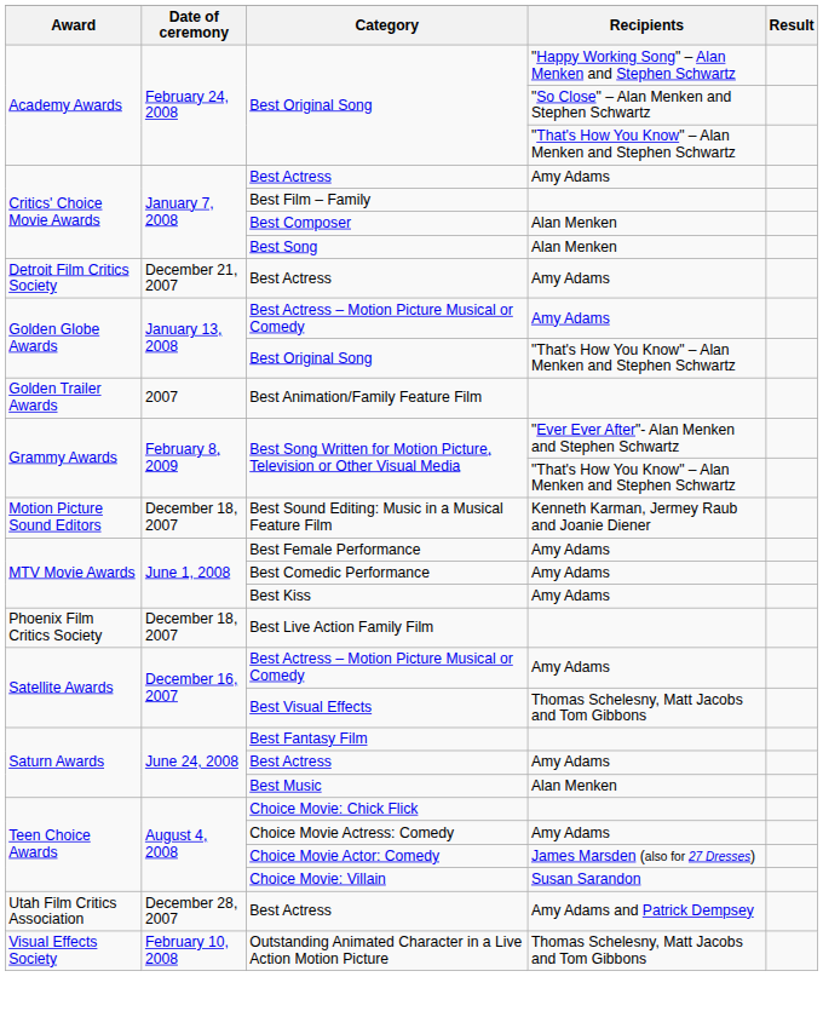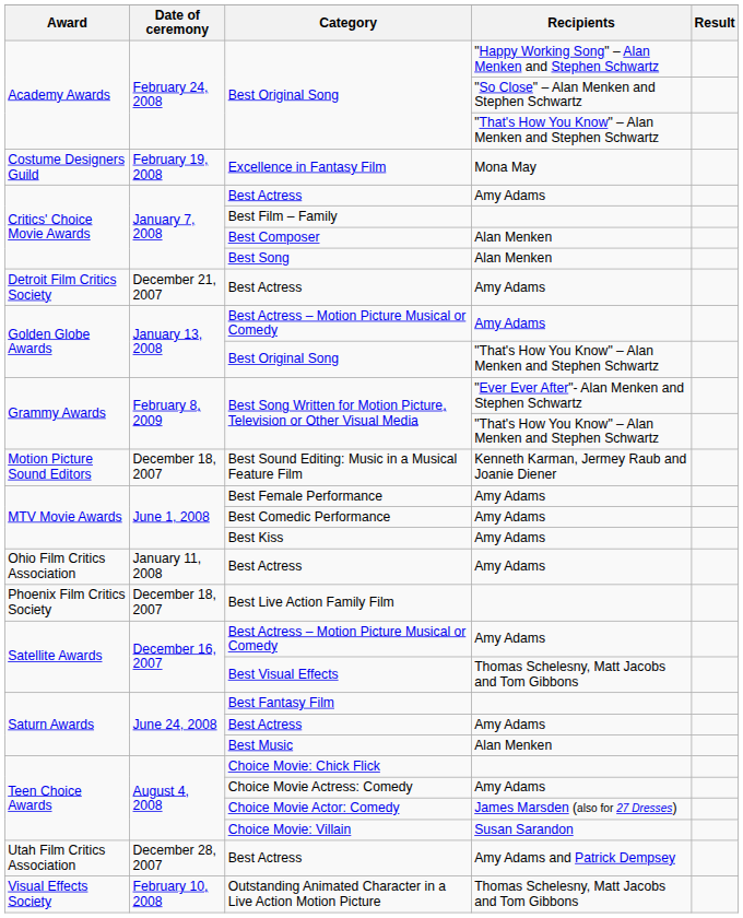+ row: Costume Designers Guild | February 19, 2008 | Excellence in Fantasy Film | Mona May
- row: Golden Trailer Awards | 2007 | Best Animation/Family Feature Film
+ row: Ohio Film Critics Association | January 11, 2008 | Best Actress | Amy Adams
